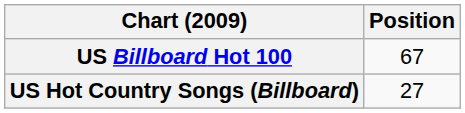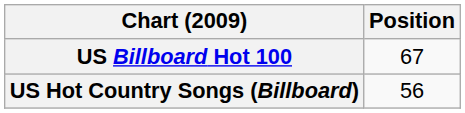US Hot Country Songs (Billboard) | Position: 27 -> 56
